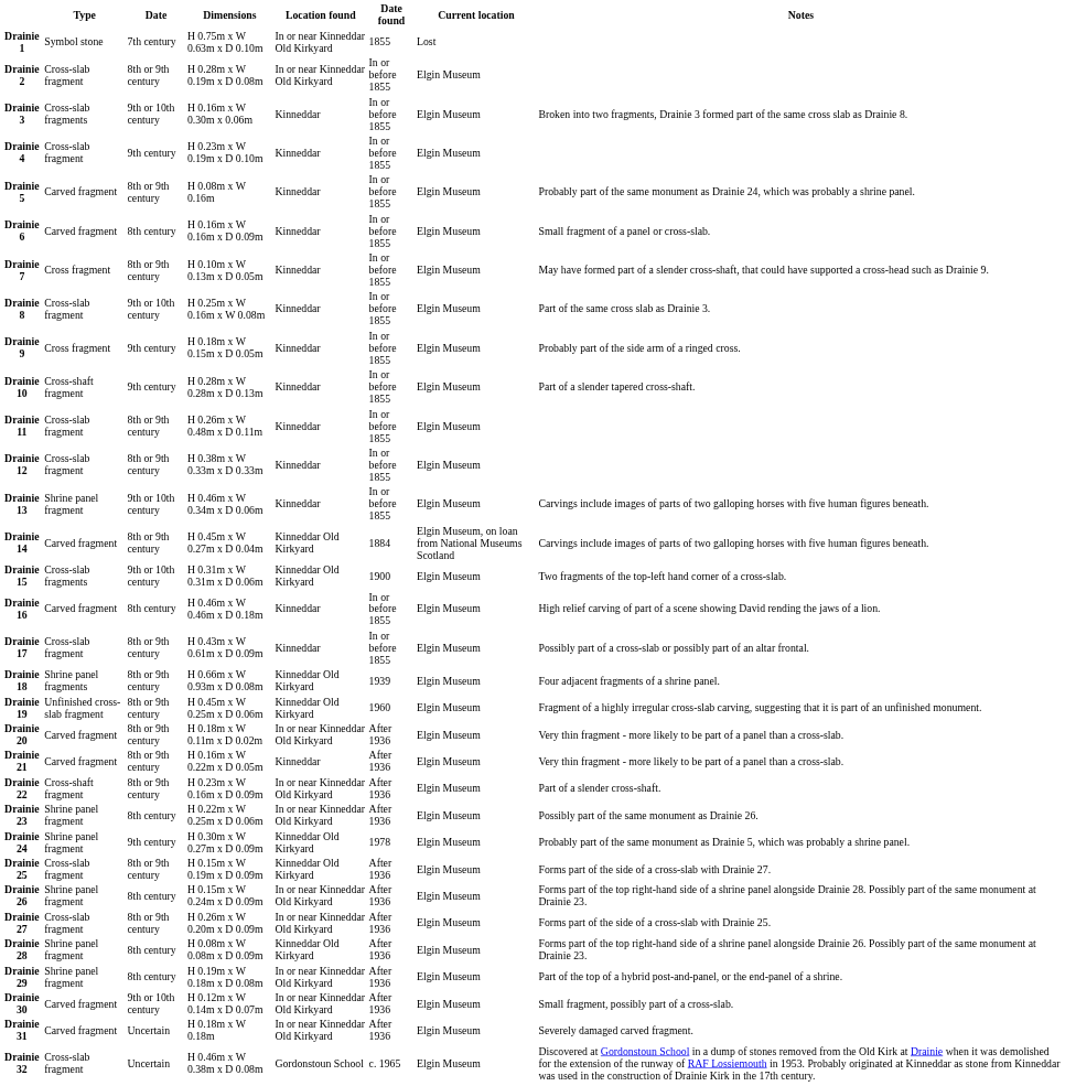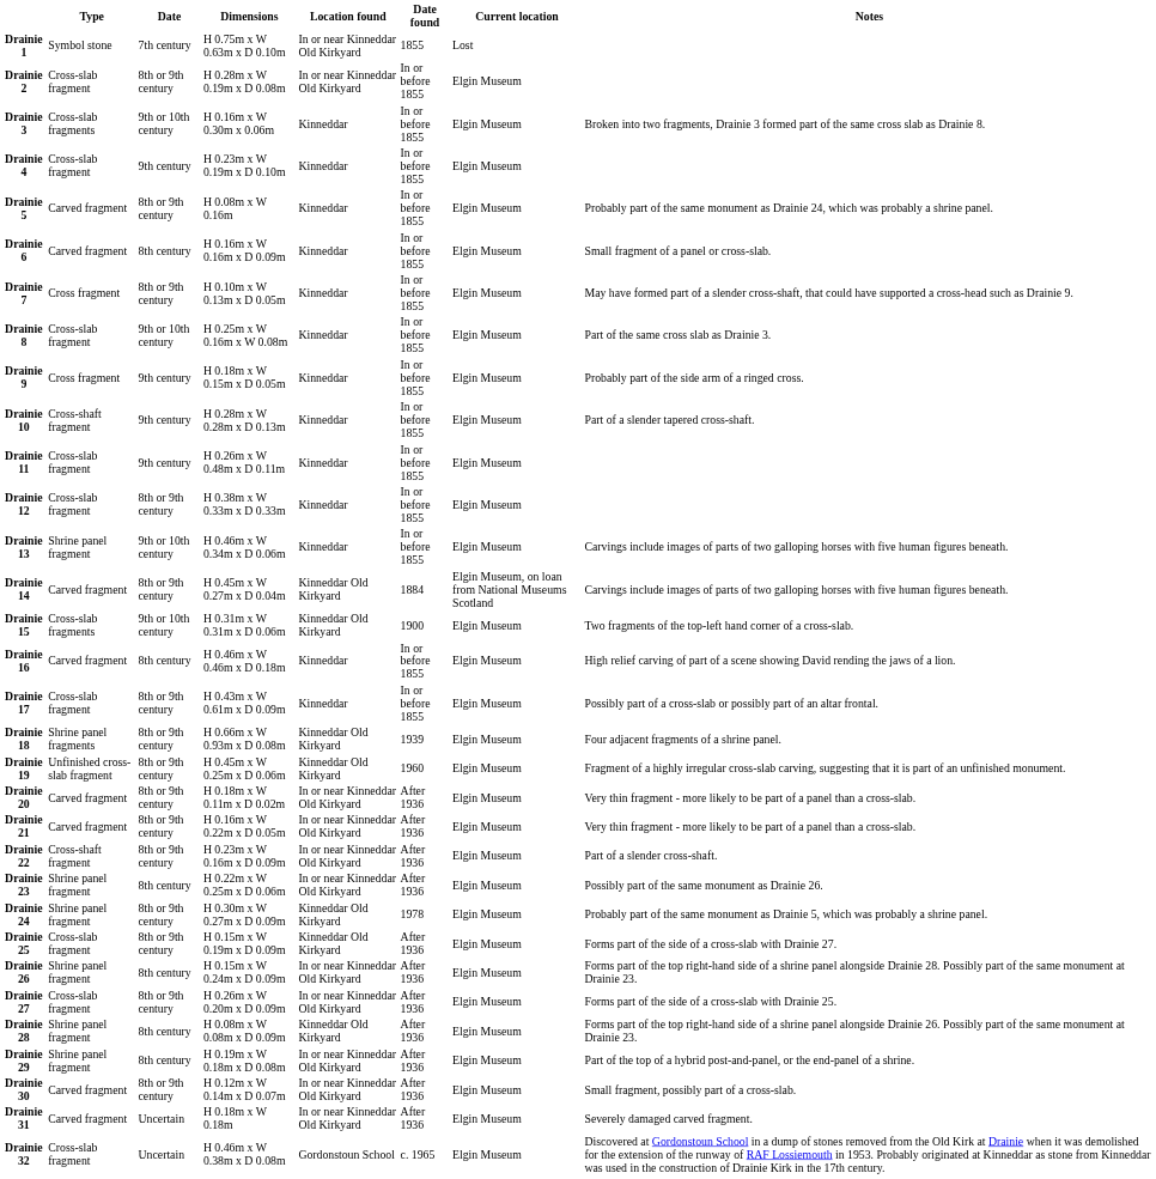Drainie 11 | Date: 8th or 9th century -> 9th century
Drainie 21 | Location found: Kinneddar -> In or near Kinneddar Old Kirkyard
Drainie 24 | Date: 9th century -> 8th or 9th century
Drainie 30 | Date: 9th or 10th century -> 8th or 9th century
